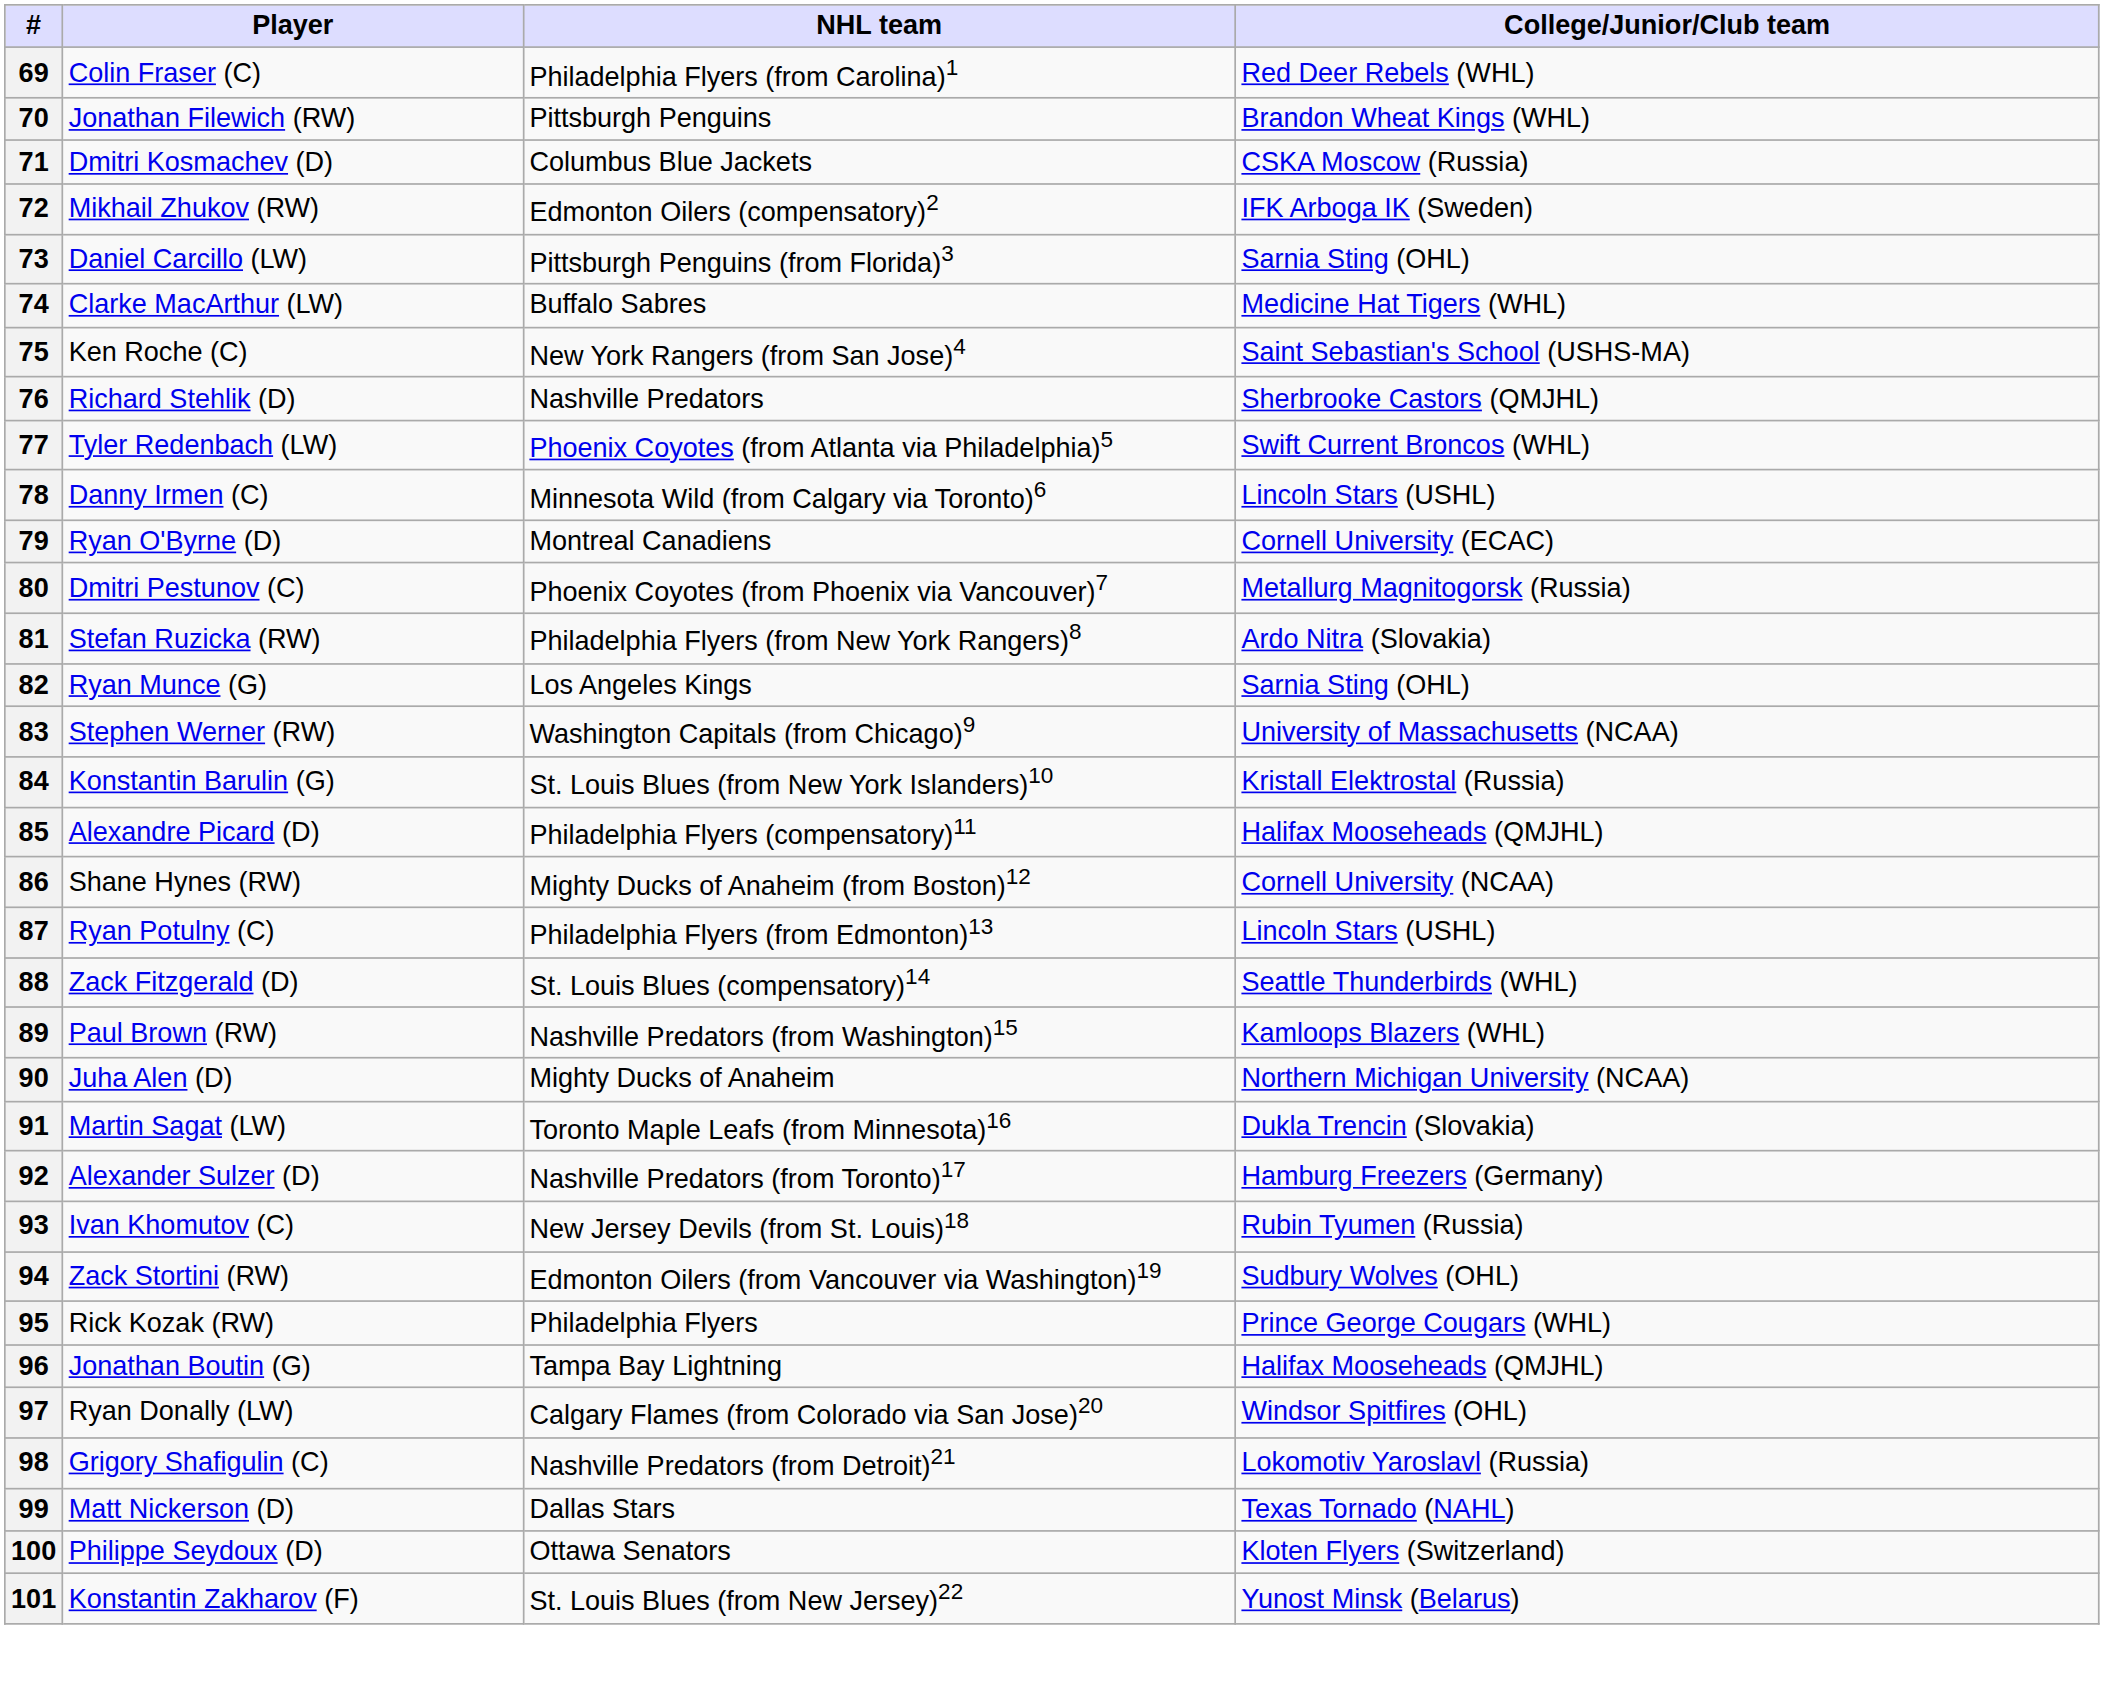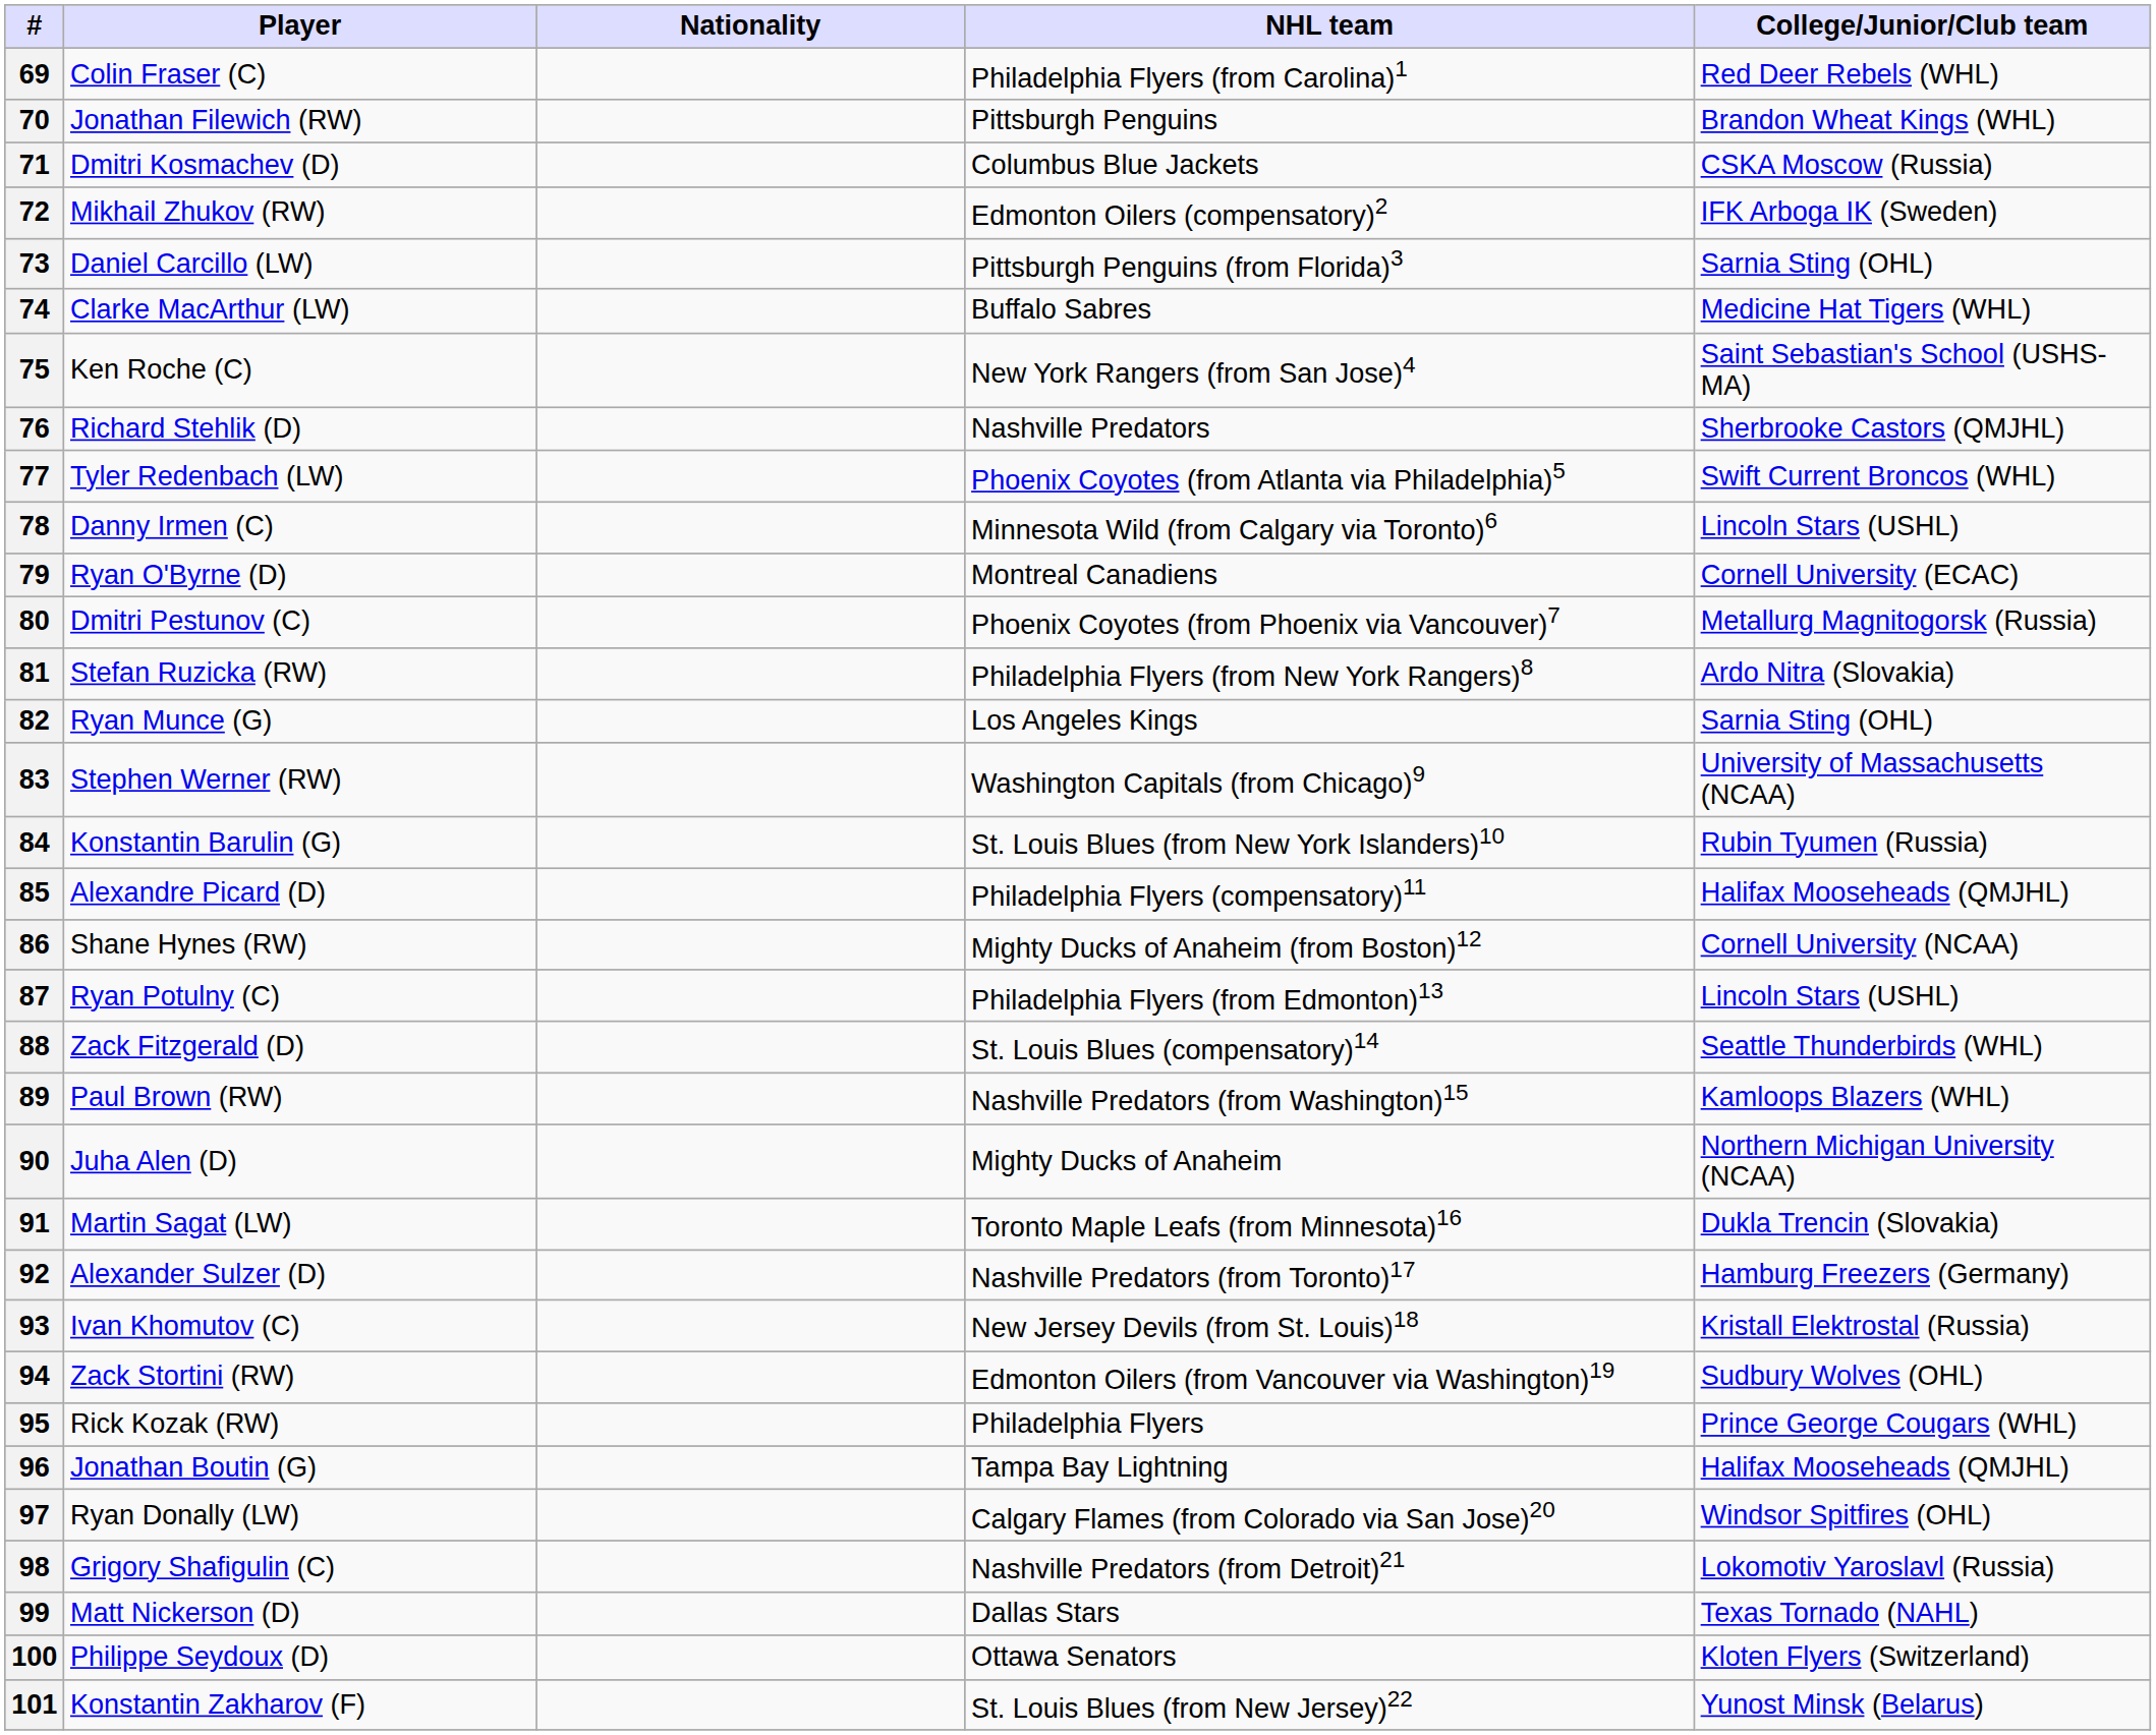+ column: Nationality
84 | College/Junior/Club team: Kristall Elektrostal (Russia) -> Rubin Tyumen (Russia)
93 | College/Junior/Club team: Rubin Tyumen (Russia) -> Kristall Elektrostal (Russia)
